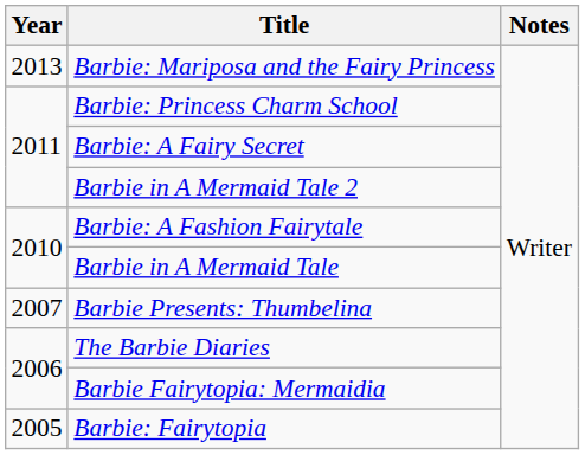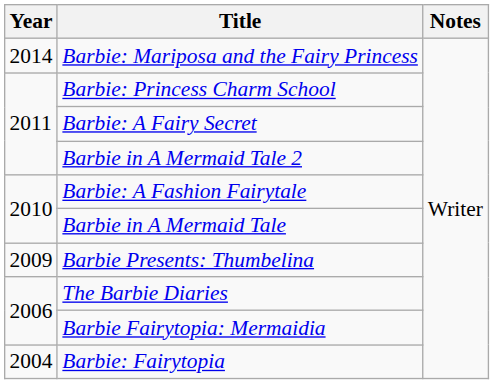Barbie: Mariposa and the Fairy Princess | Year: 2013 -> 2014
Barbie Presents: Thumbelina | Year: 2007 -> 2009
Barbie: Fairytopia | Year: 2005 -> 2004
